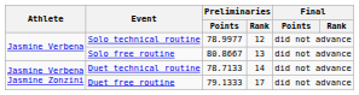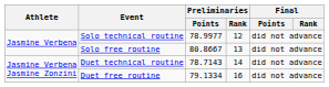Duet technical routine | Preliminaries / Points: 78.7133 -> 78.7143
Duet free routine | Preliminaries / Points: 79.1333 -> 79.1334
Duet free routine | Preliminaries / Rank: 17 -> 16
